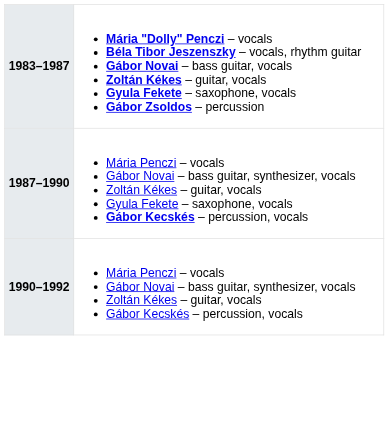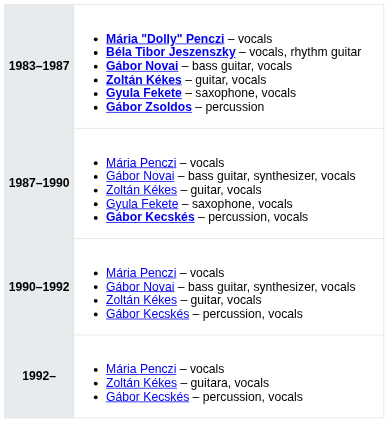+ row: 1992– | Mária Penczi – vocals Zoltán Kékes – guitara, vocals Gábor Kecskés – percussion, vocals
